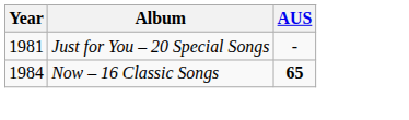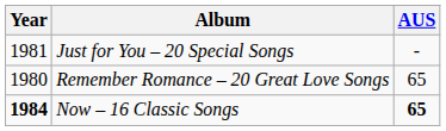+ row: 1980 | Remember Romance – 20 Great Love Songs | 65
Now – 16 Classic Songs | Year: normal -> bold
